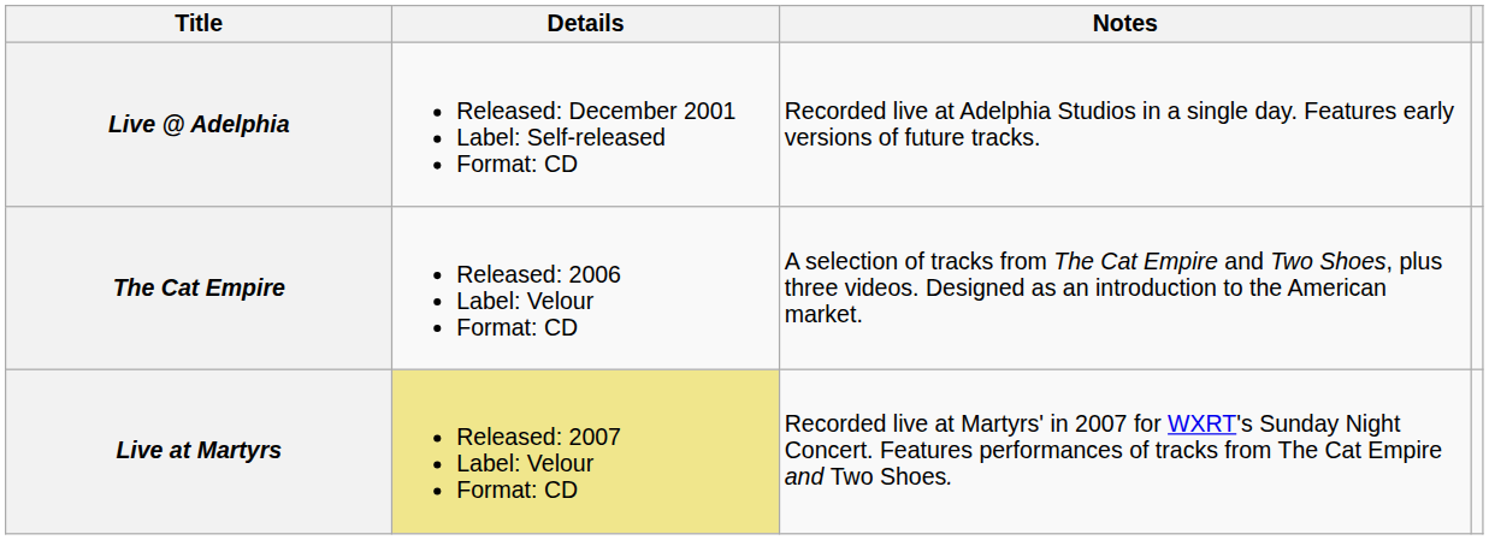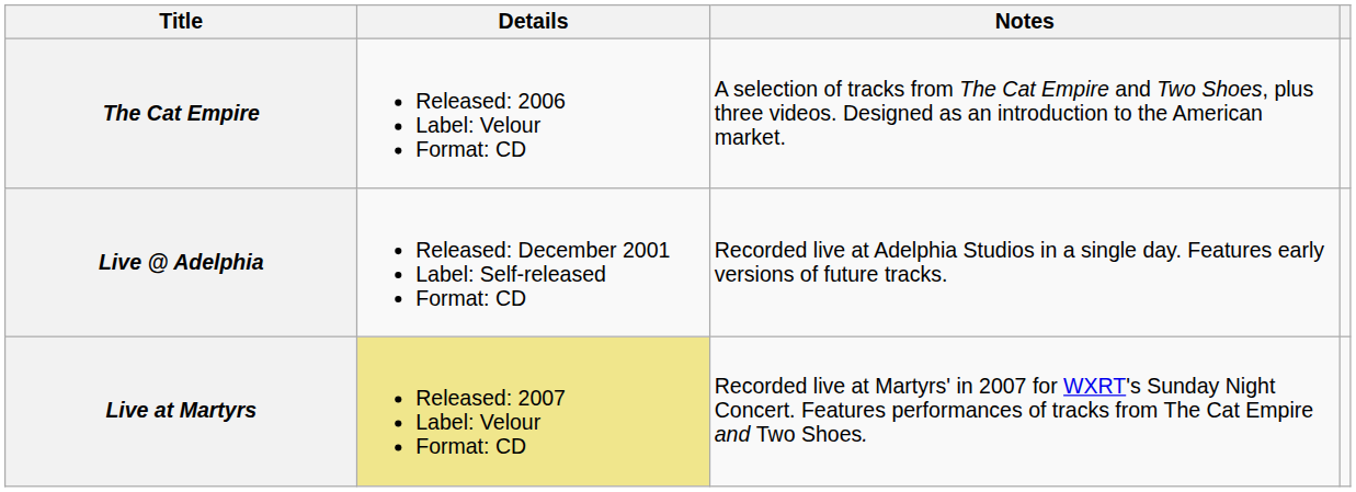rows swapped: Live @ Adelphia <-> The Cat Empire
